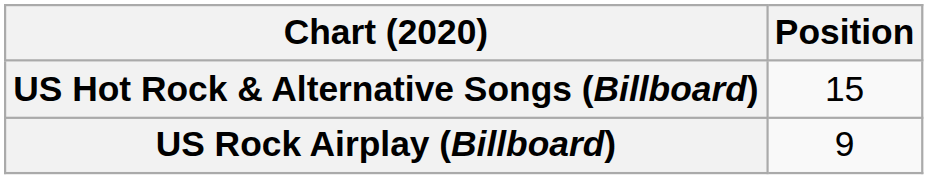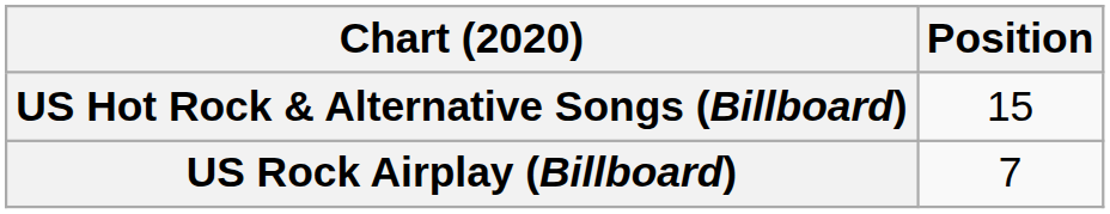US Rock Airplay (Billboard) | Position: 9 -> 7
